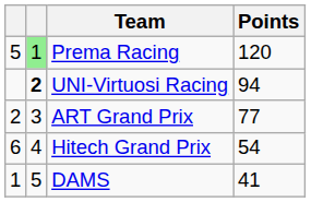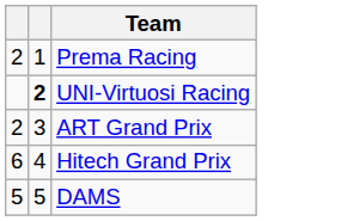- column: Points | 120 | 94 | 77 | 54 | 41
Prema Racing | column 1: 5 -> 2
Prema Racing | column 2: lightgreen background -> no background
DAMS | column 1: 1 -> 5
